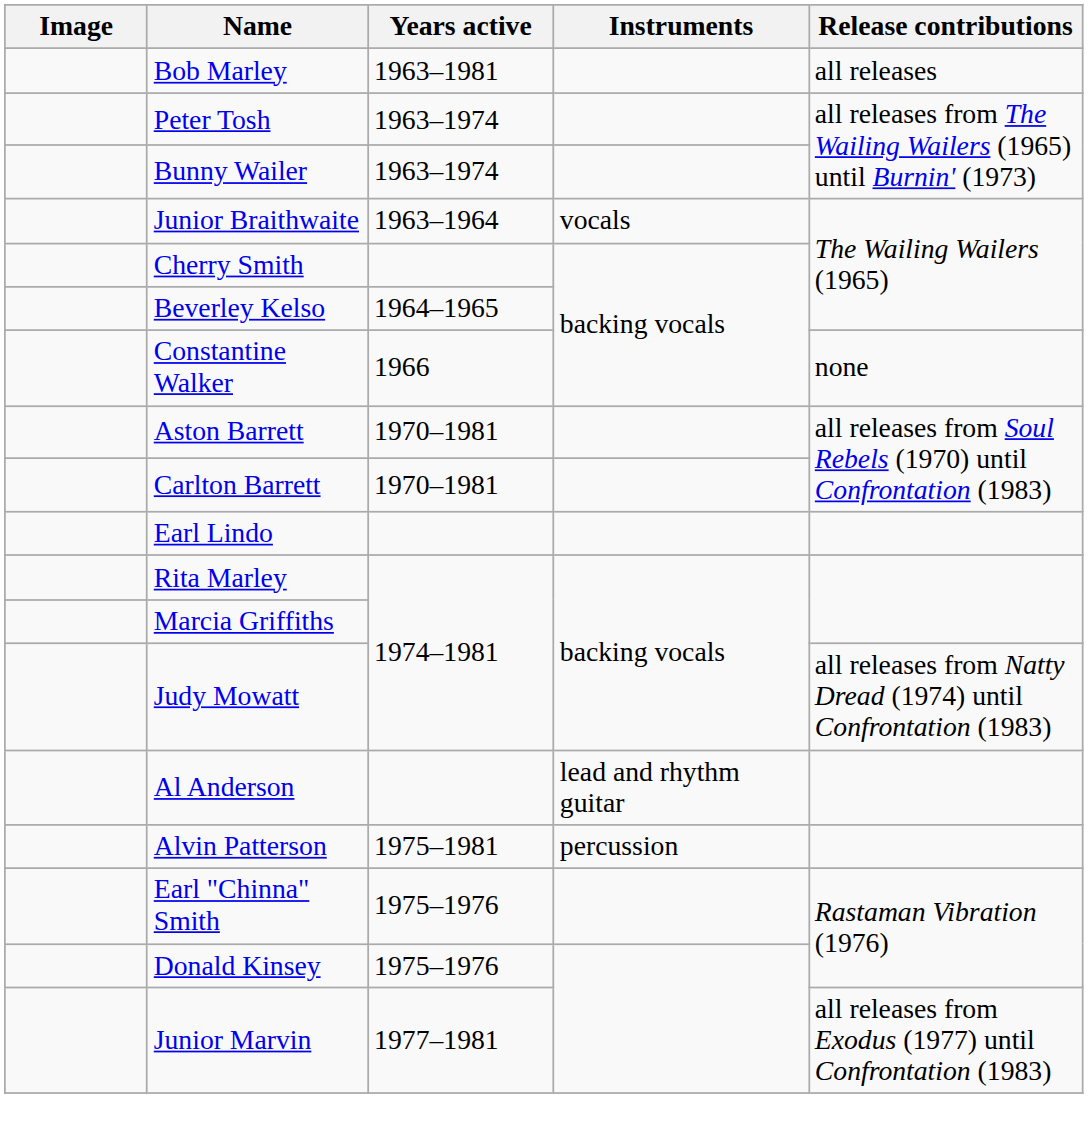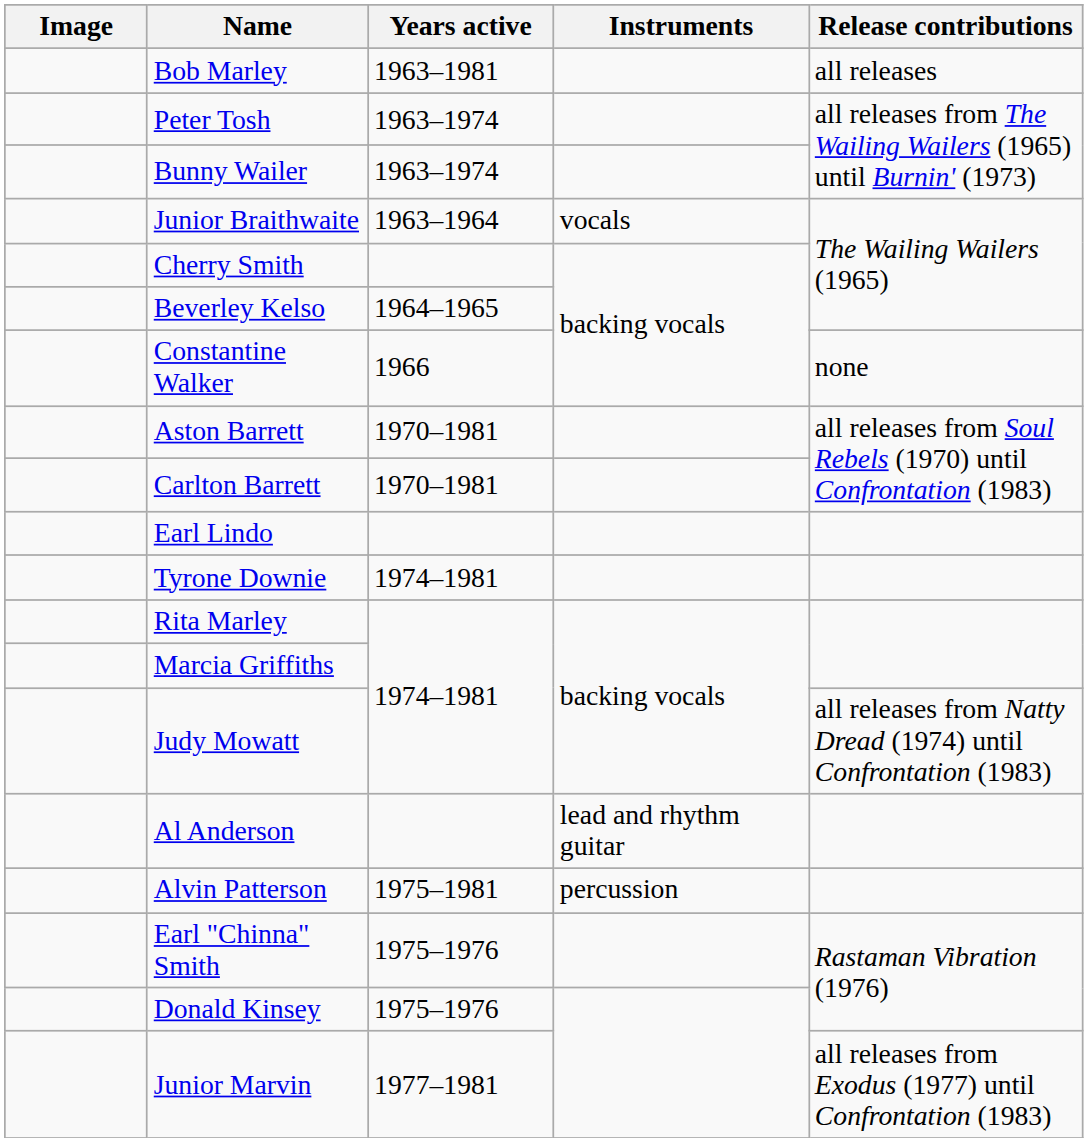+ row: Tyrone Downie | 1974–1981
